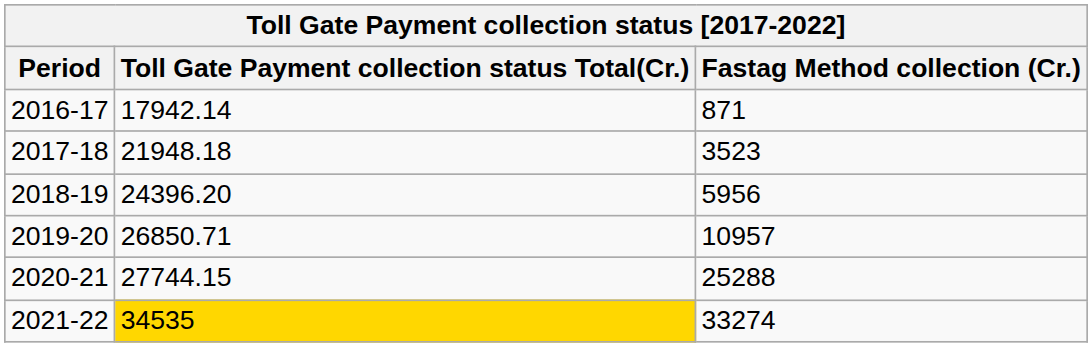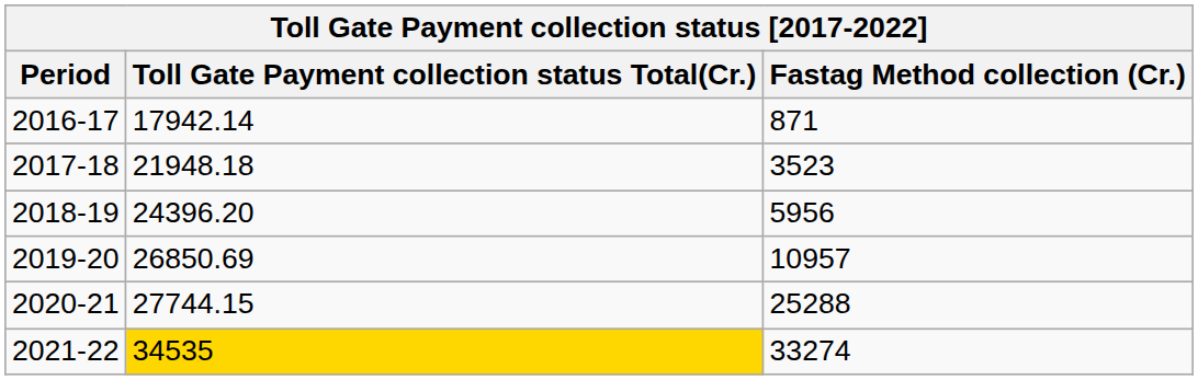2019-20 | Toll Gate Payment collection status Total(Cr.): 26850.71 -> 26850.69
